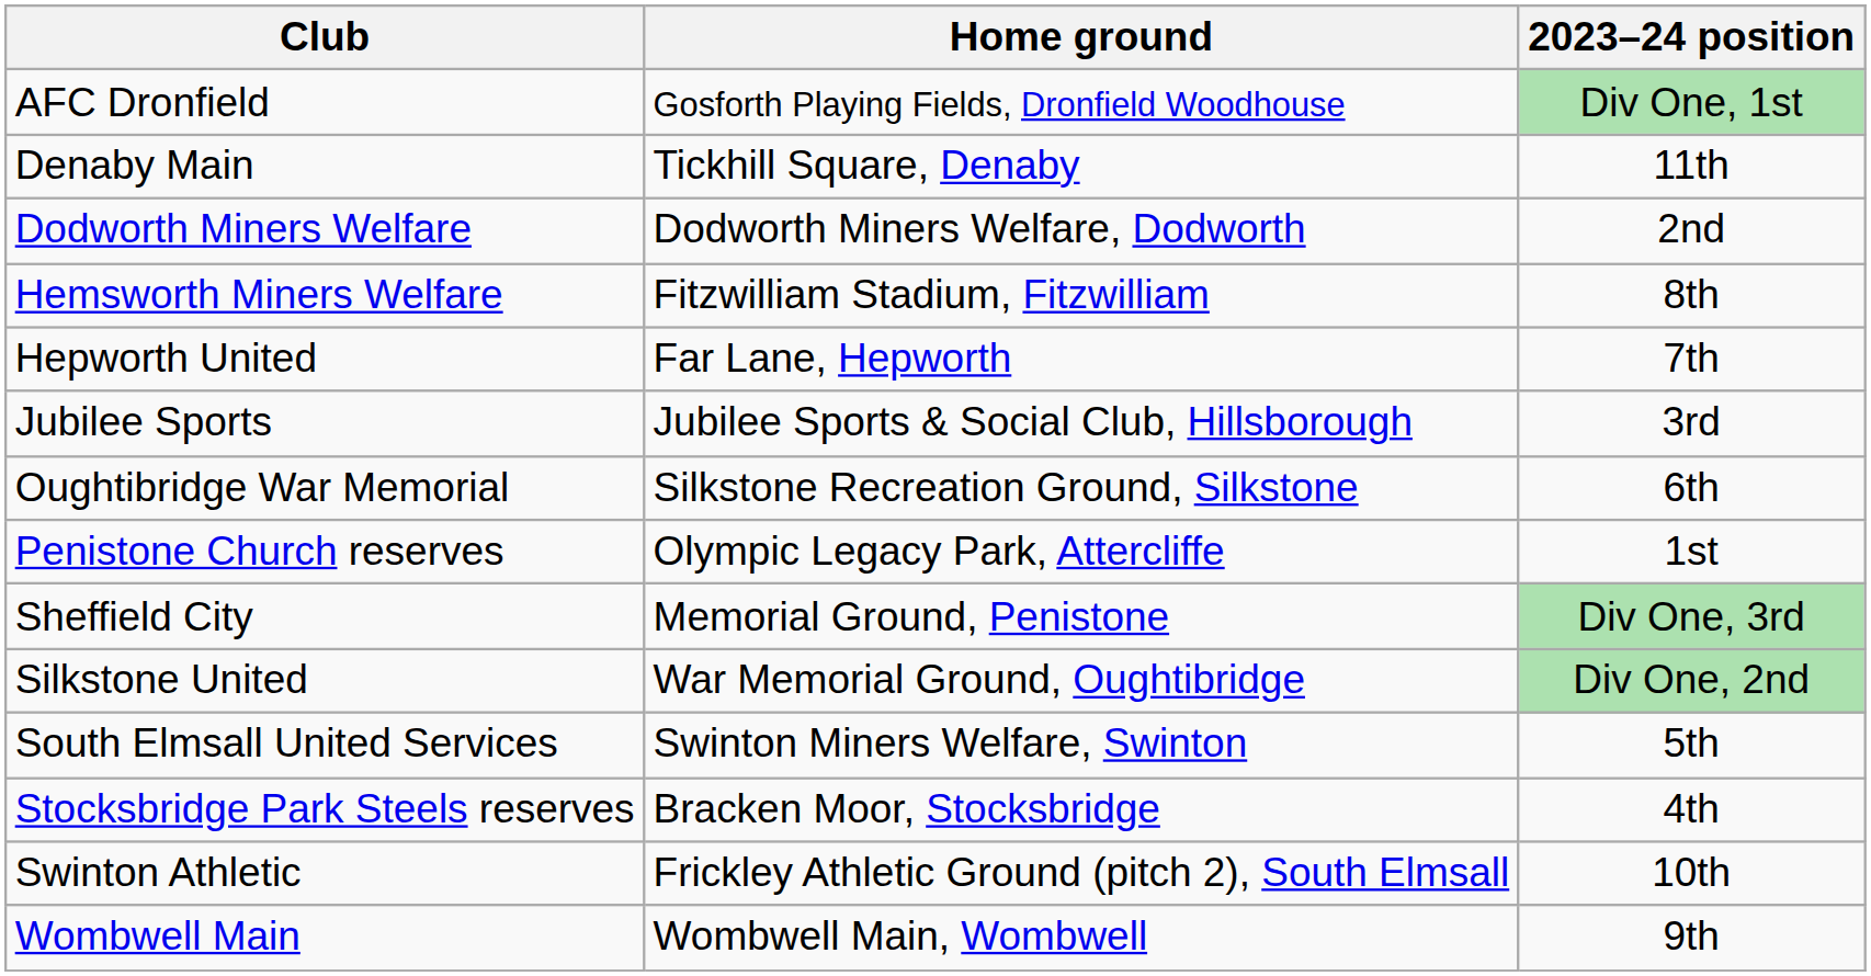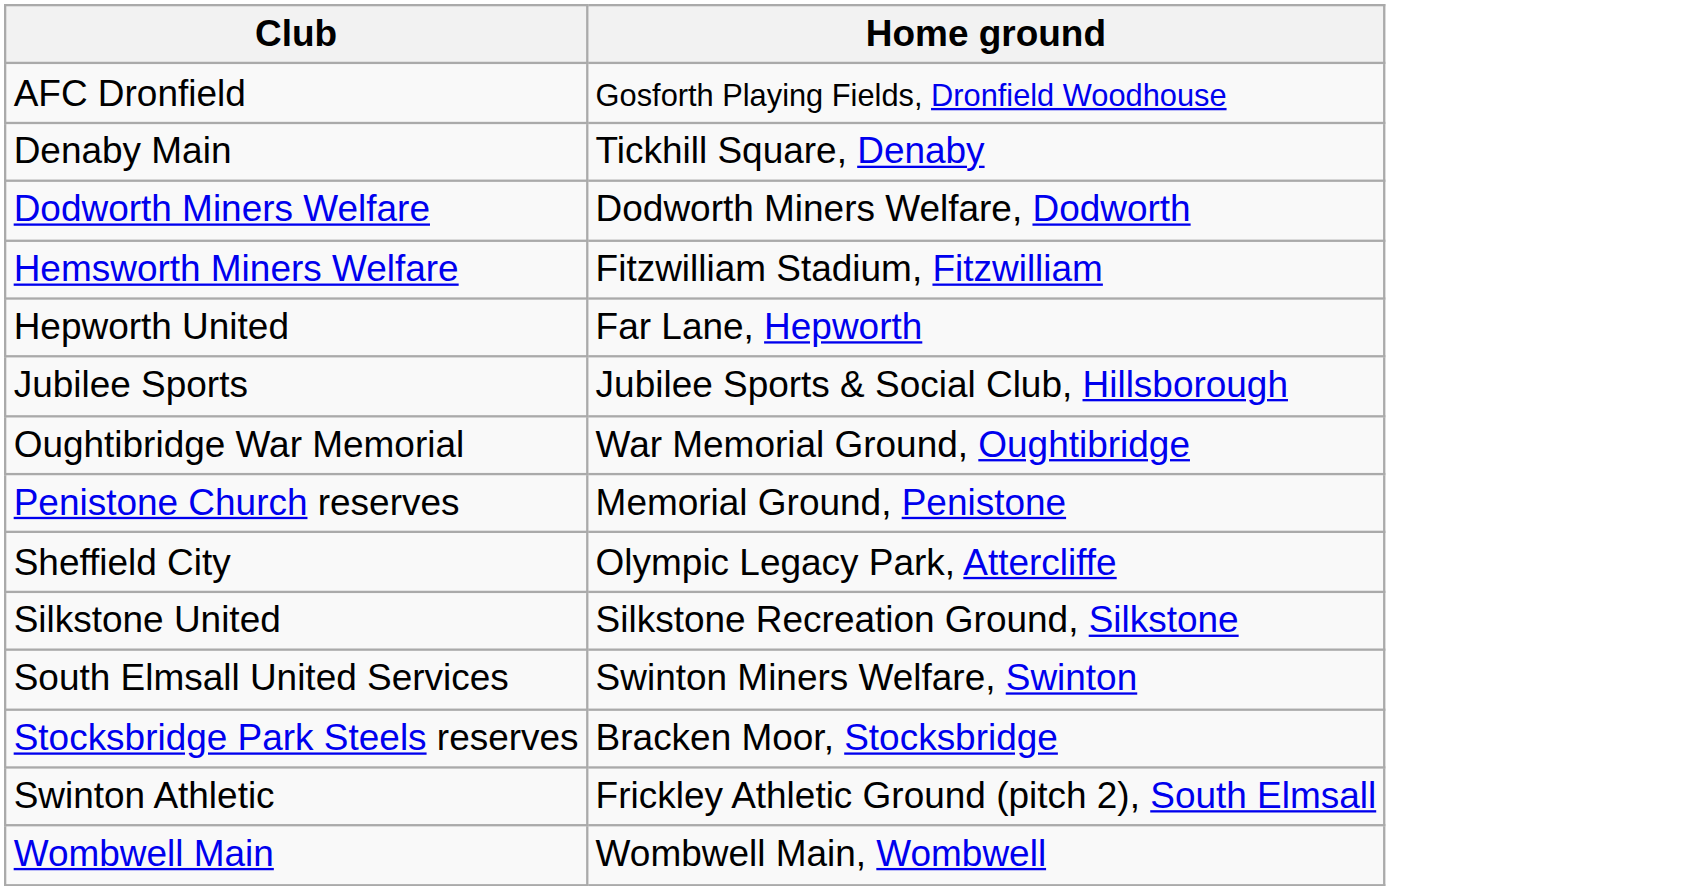- column: 2023–24 position | Div One, 1st | 11th | 2nd | 8th | 7th | 3rd | 6th | 1st | Div One, 3rd | Div One, 2nd | 5th | 4th | 10th | 9th
Oughtibridge War Memorial | Home ground: Silkstone Recreation Ground, Silkstone -> War Memorial Ground, Oughtibridge
Penistone Church reserves | Home ground: Olympic Legacy Park, Attercliffe -> Memorial Ground, Penistone
Sheffield City | Home ground: Memorial Ground, Penistone -> Olympic Legacy Park, Attercliffe
Silkstone United | Home ground: War Memorial Ground, Oughtibridge -> Silkstone Recreation Ground, Silkstone
